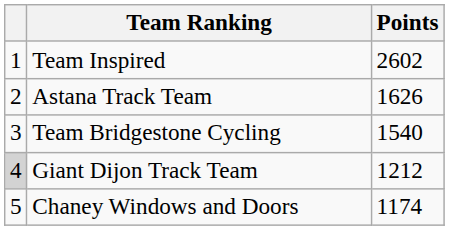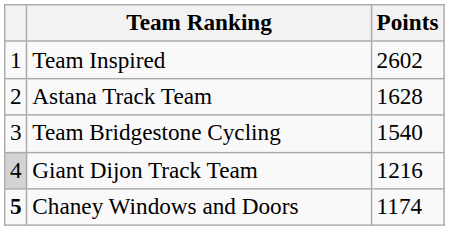Astana Track Team | Points: 1626 -> 1628
Giant Dijon Track Team | Points: 1212 -> 1216
Chaney Windows and Doors | column 1: normal -> bold
